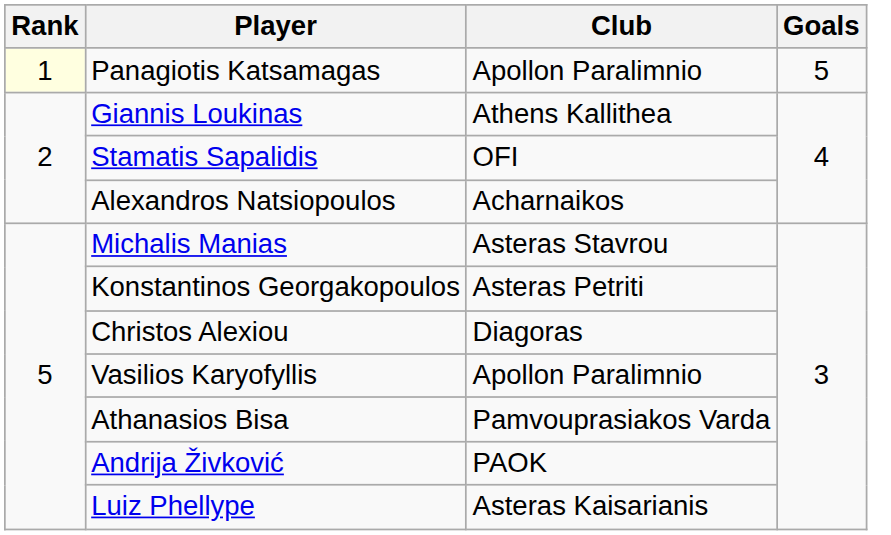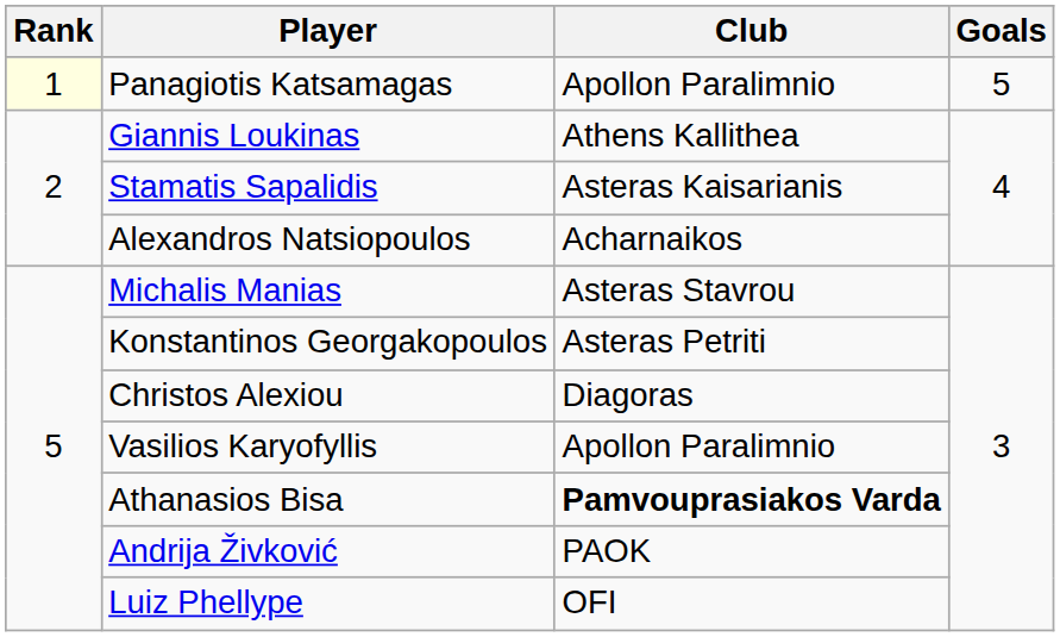Stamatis Sapalidis | Club: OFI -> Asteras Kaisarianis
Athanasios Bisa | Club: normal -> bold
Luiz Phellype | Club: Asteras Kaisarianis -> OFI
